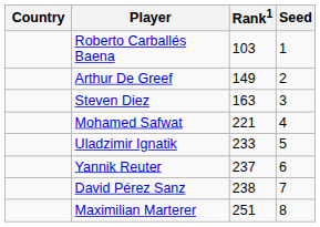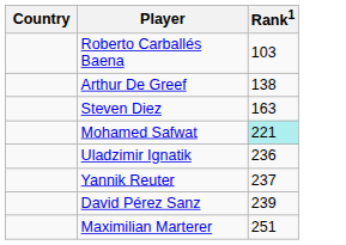- column: Seed | 1 | 2 | 3 | 4 | 5 | 6 | 7 | 8
Arthur De Greef | Rank1: 149 -> 138
Mohamed Safwat | Rank1: no background -> paleturquoise background
Uladzimir Ignatik | Rank1: 233 -> 236
David Pérez Sanz | Rank1: 238 -> 239
